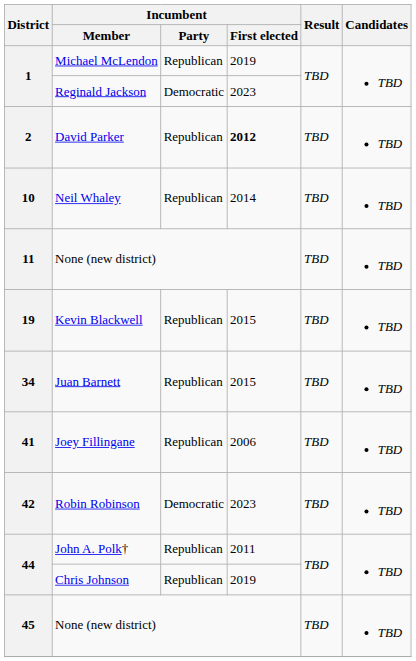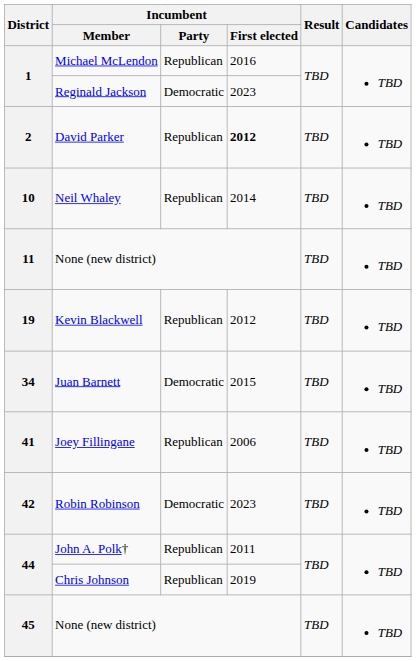Michael McLendon | Incumbent / First elected: 2019 -> 2016
Kevin Blackwell | Incumbent / First elected: 2015 -> 2012
Juan Barnett | Incumbent / Party: Republican -> Democratic
